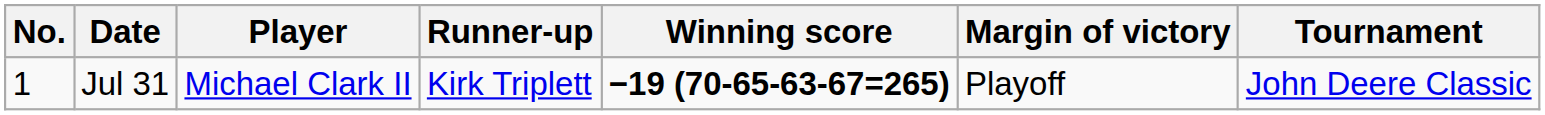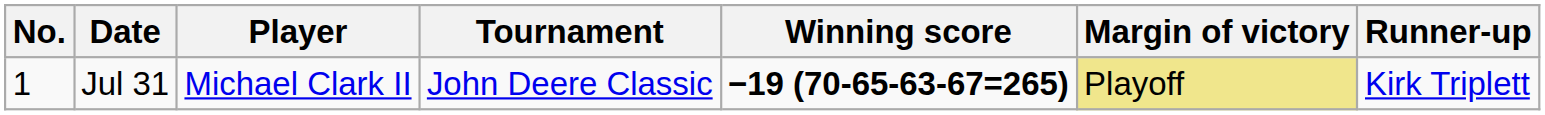columns swapped: Tournament <-> Runner-up
Jul 31 | Margin of victory: no background -> khaki background
